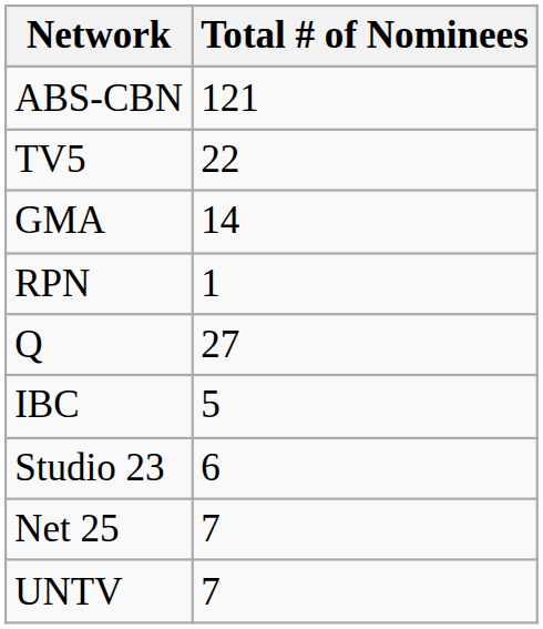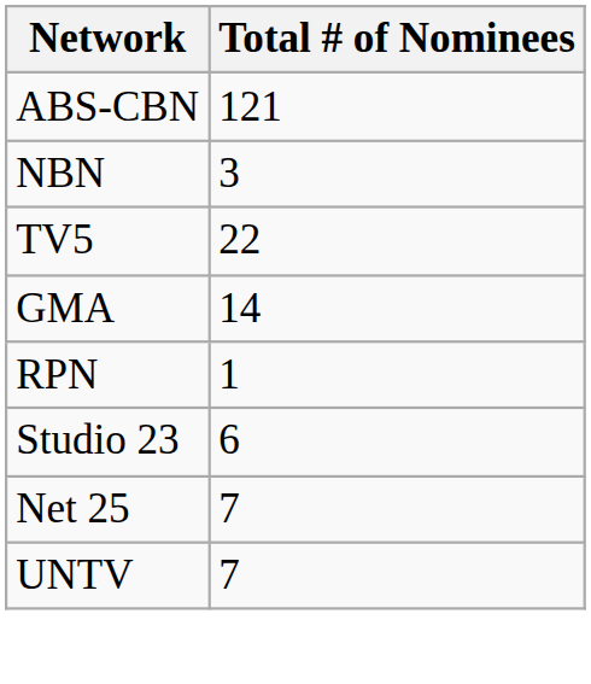+ row: NBN | 3
- row: Q | 27
- row: IBC | 5
